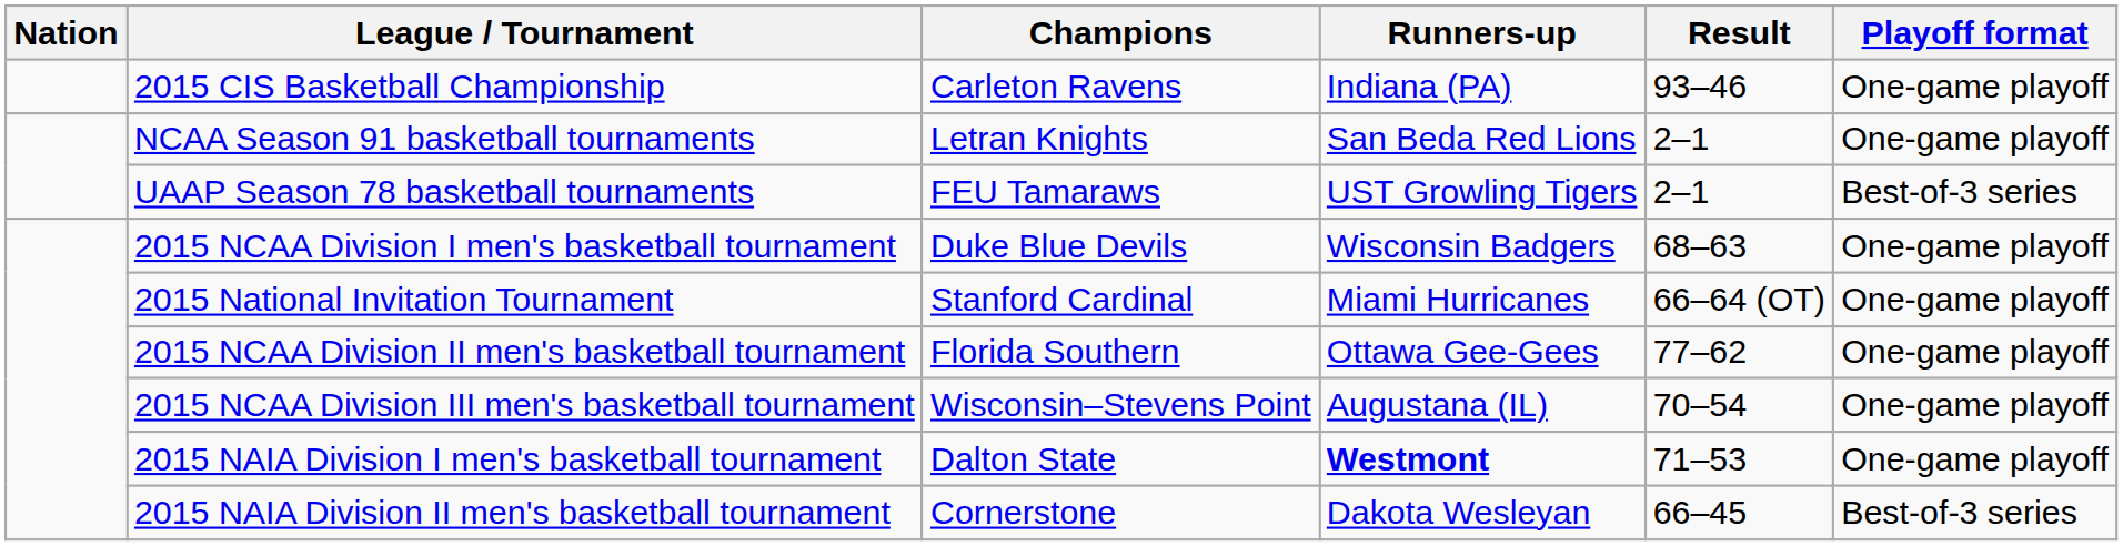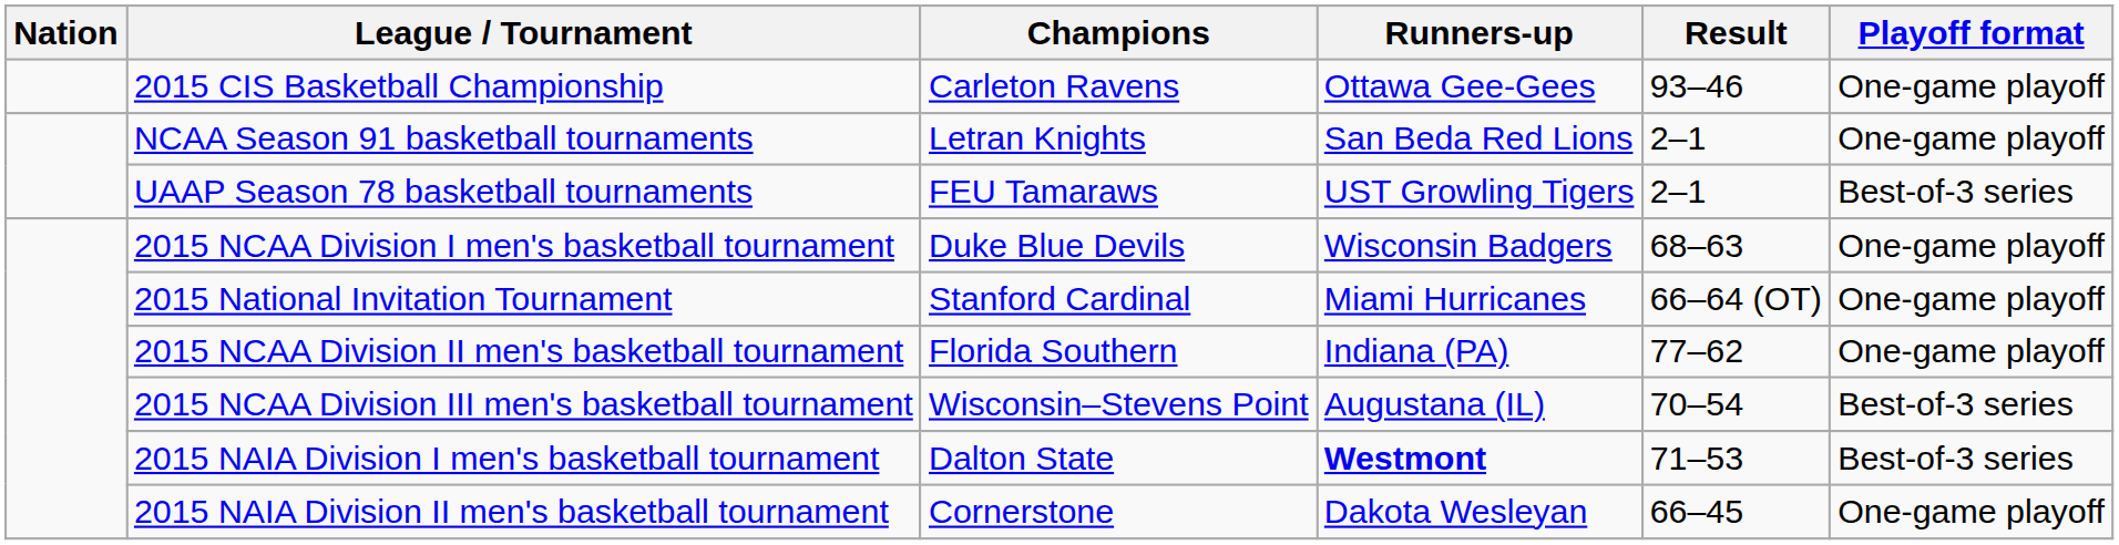2015 CIS Basketball Championship | Runners-up: Indiana (PA) -> Ottawa Gee-Gees
2015 NCAA Division II men's basketball tournament | Runners-up: Ottawa Gee-Gees -> Indiana (PA)
2015 NCAA Division III men's basketball tournament | Playoff format: One-game playoff -> Best-of-3 series
2015 NAIA Division I men's basketball tournament | Playoff format: One-game playoff -> Best-of-3 series
2015 NAIA Division II men's basketball tournament | Playoff format: Best-of-3 series -> One-game playoff
